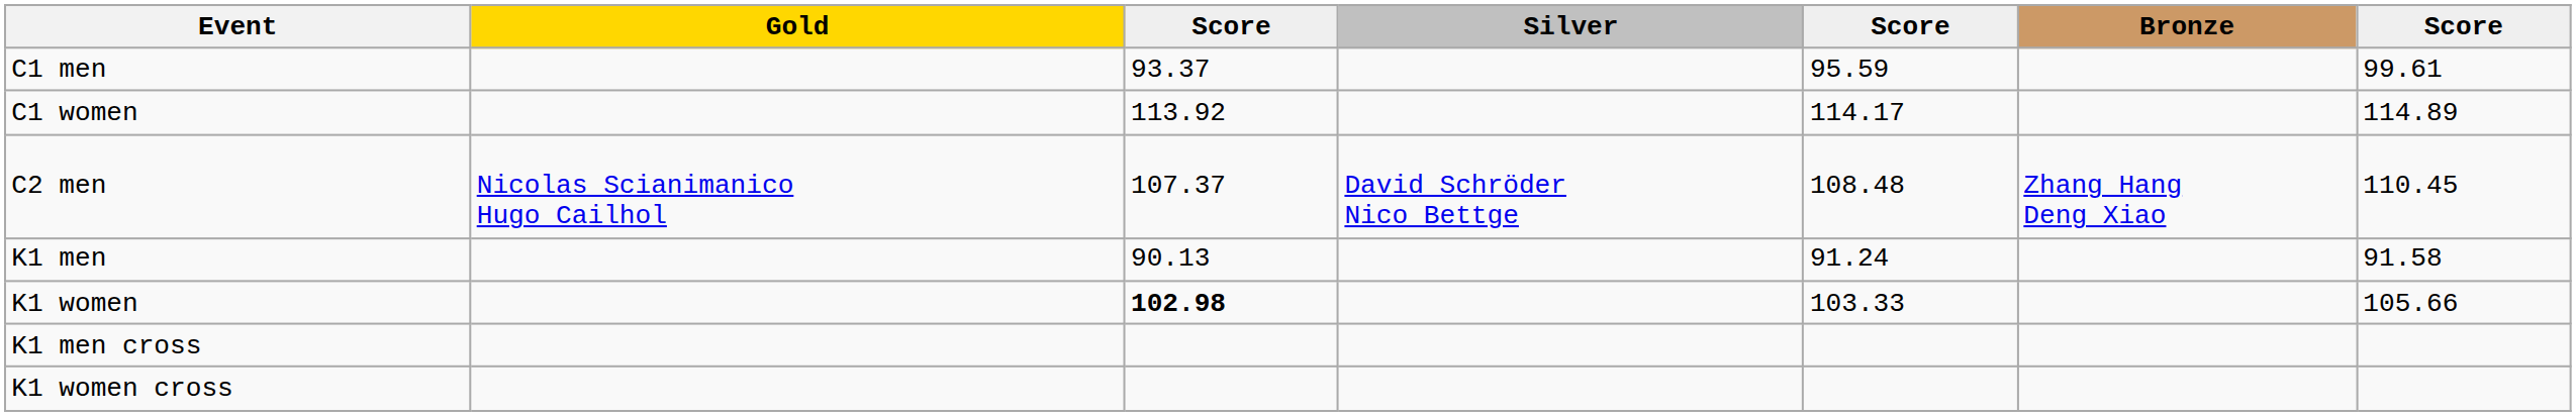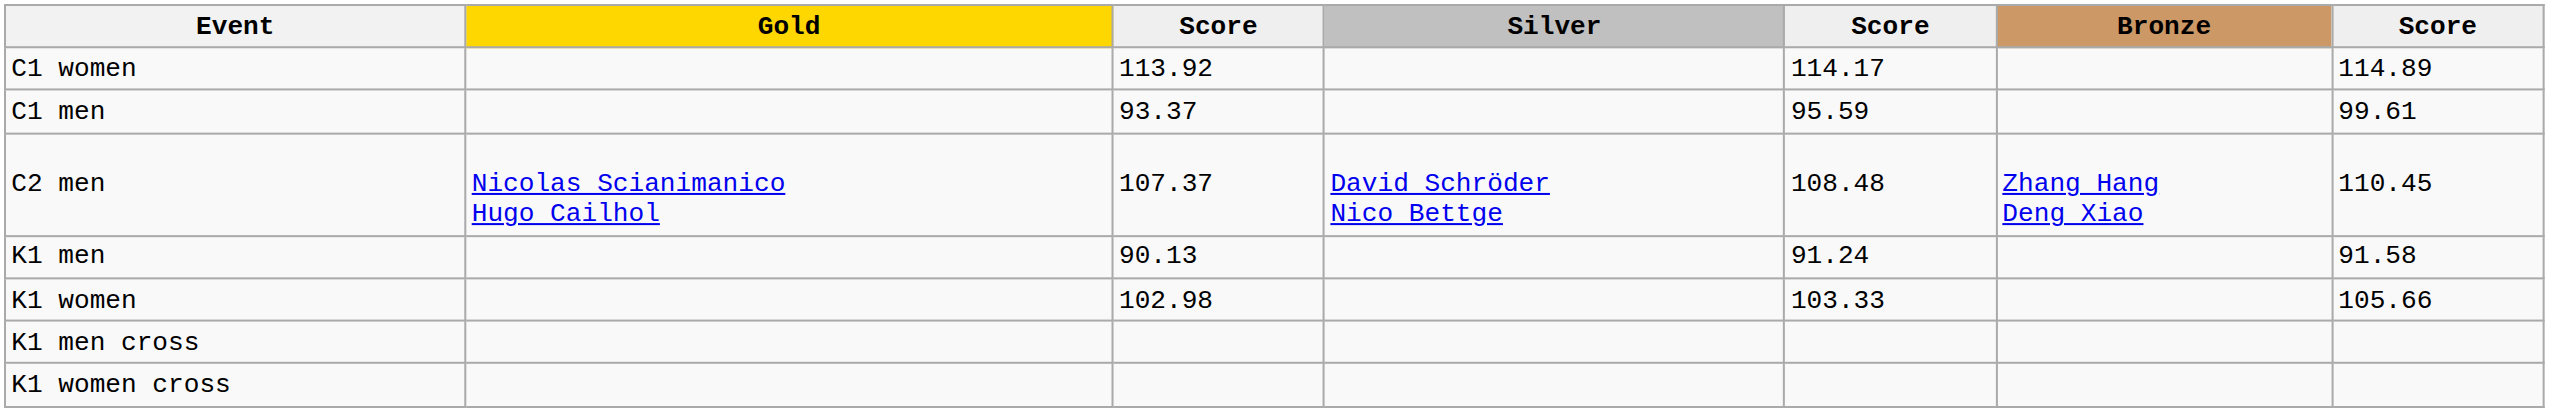rows swapped: C1 men <-> C1 women
K1 women | column 3: bold -> normal
